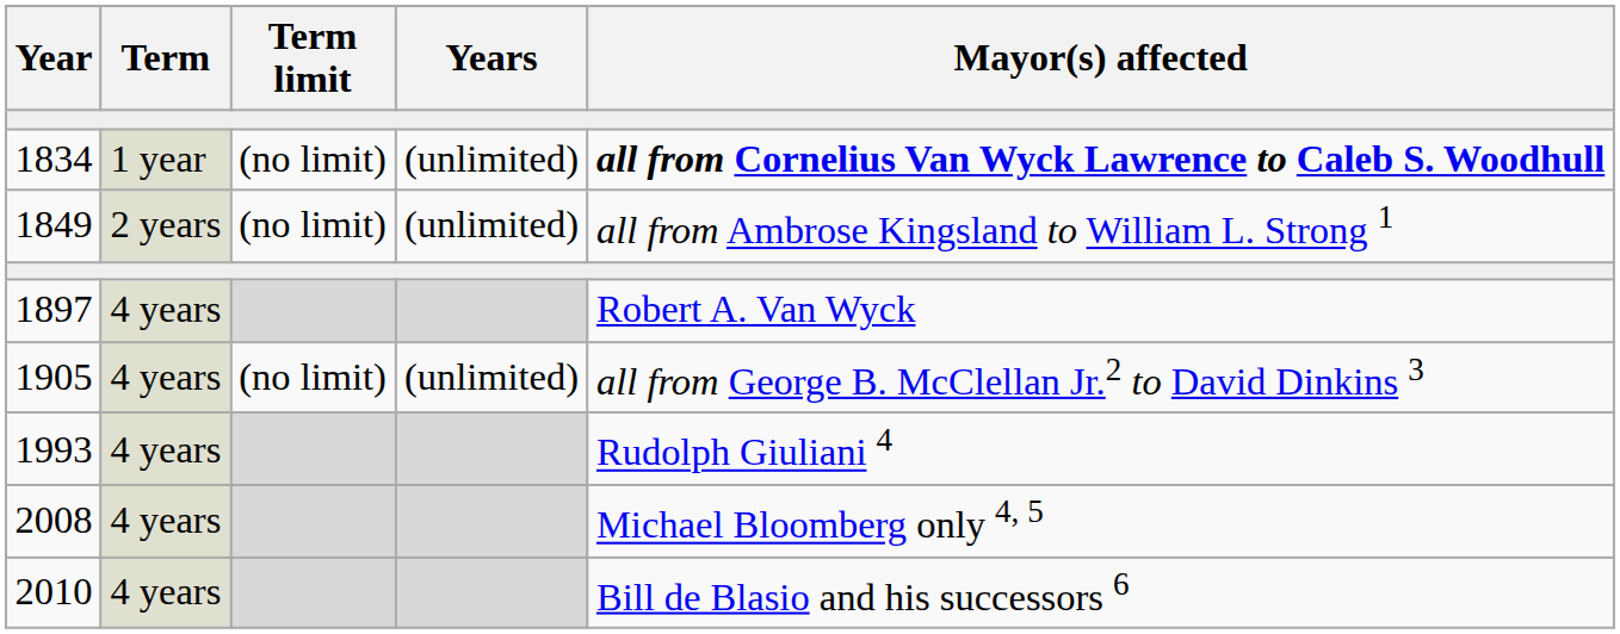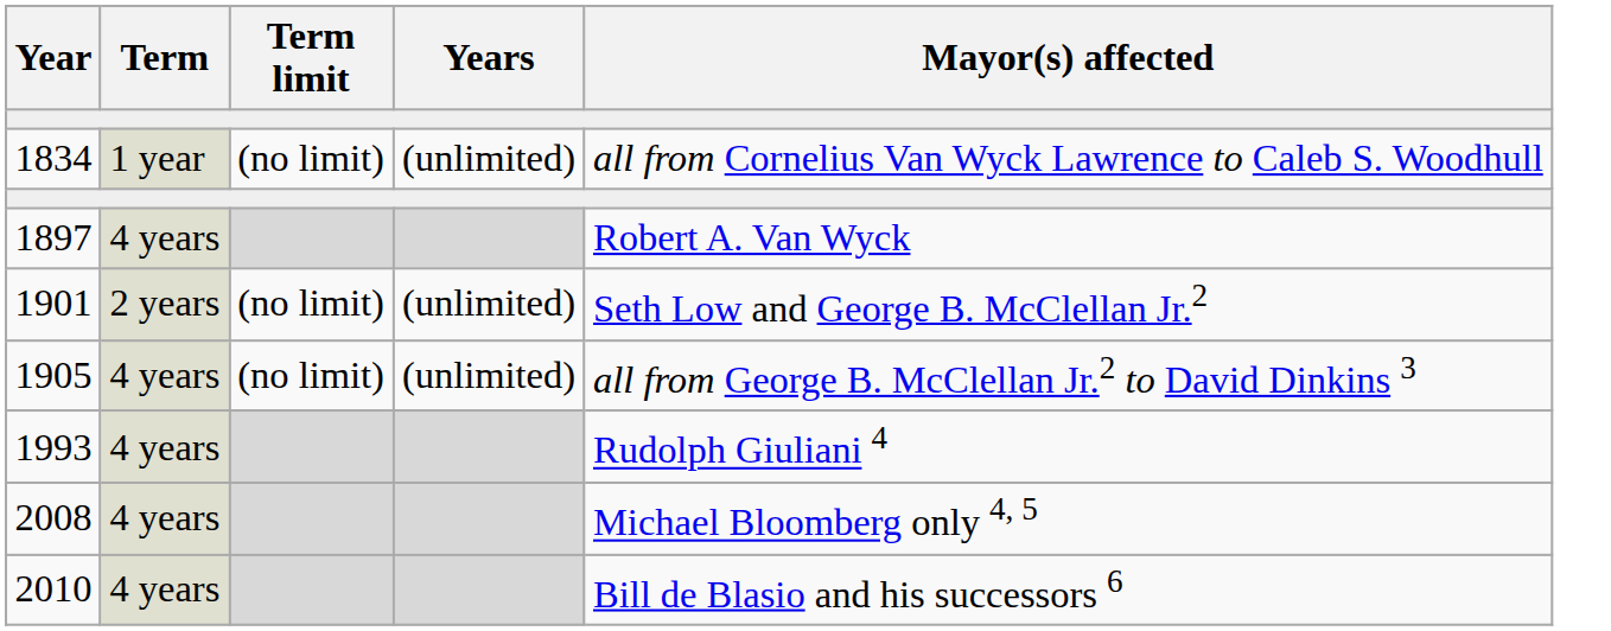1834 | Mayor(s) affected: bold -> normal
- row: 1849 | 2 years | (no limit) | (unlimited) | all from Ambrose Kingsland to William L. Strong 1
+ row: 1901 | 2 years | (no limit) | (unlimited) | Seth Low and George B. McClellan Jr.2
